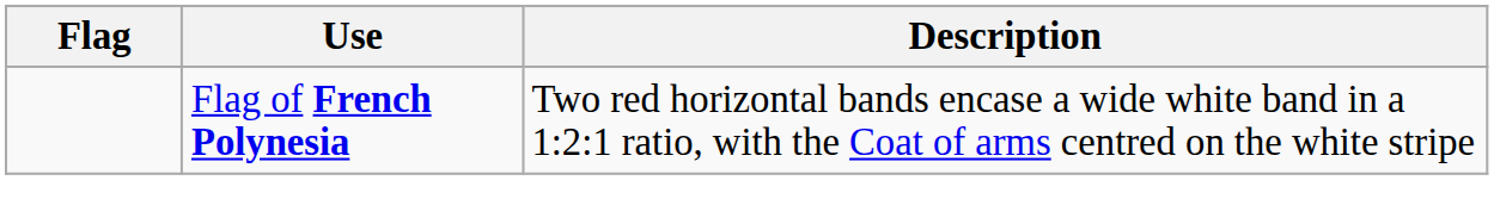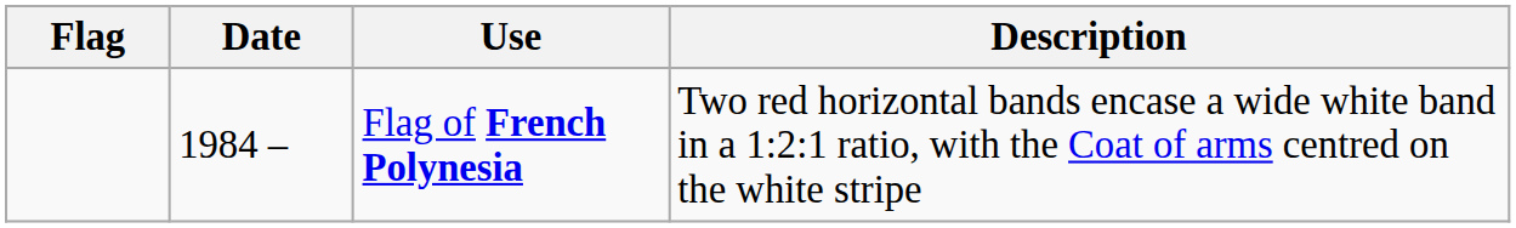+ column: Date | 1984 –
